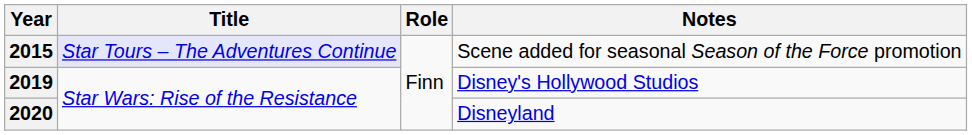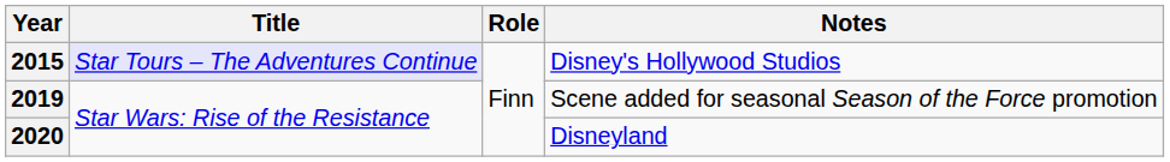2015 | Notes: Scene added for seasonal Season of the Force promotion -> Disney's Hollywood Studios
2019 | Notes: Disney's Hollywood Studios -> Scene added for seasonal Season of the Force promotion
